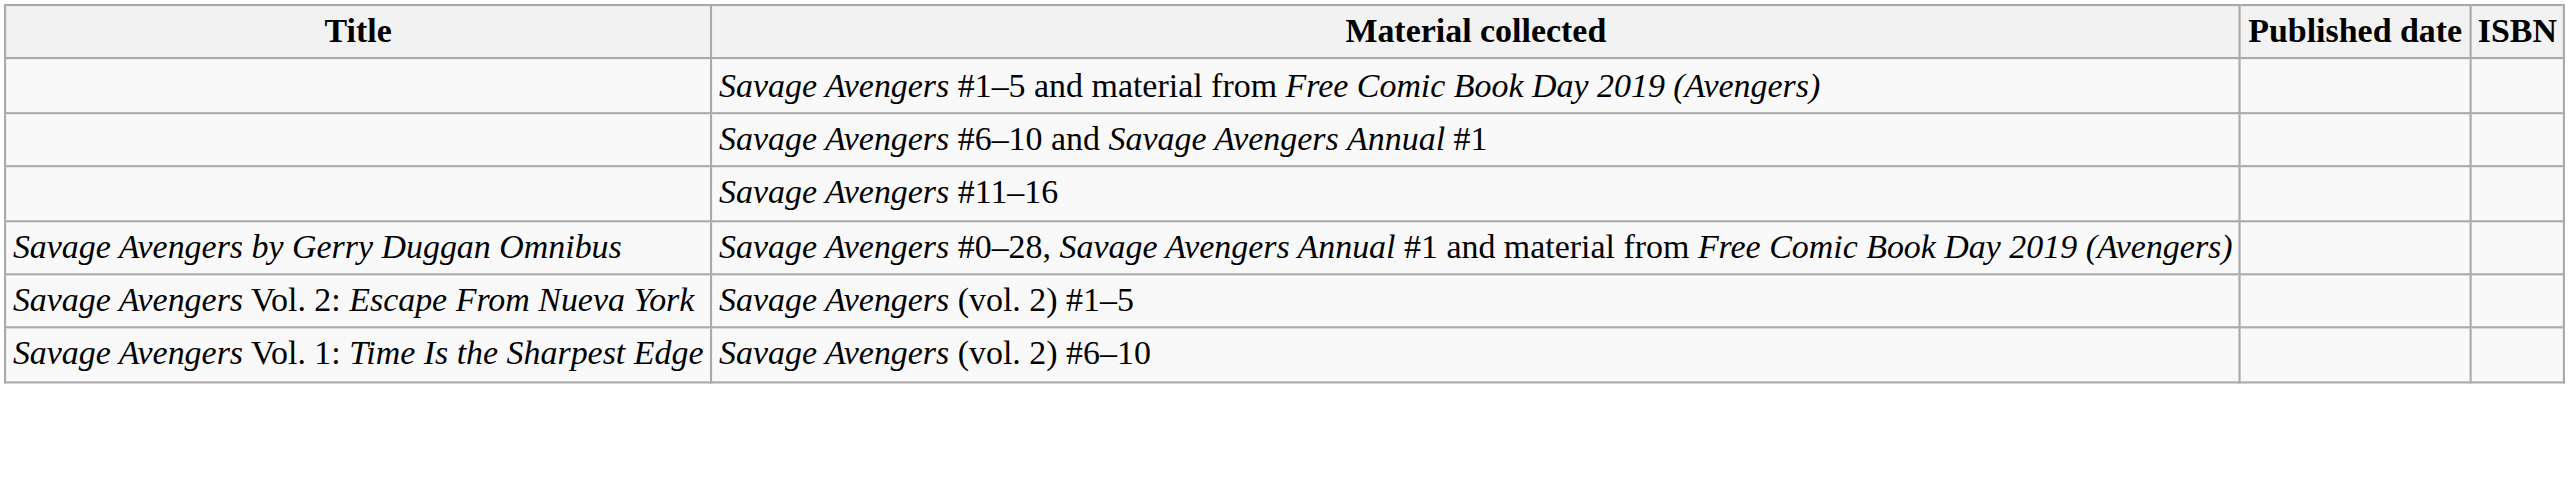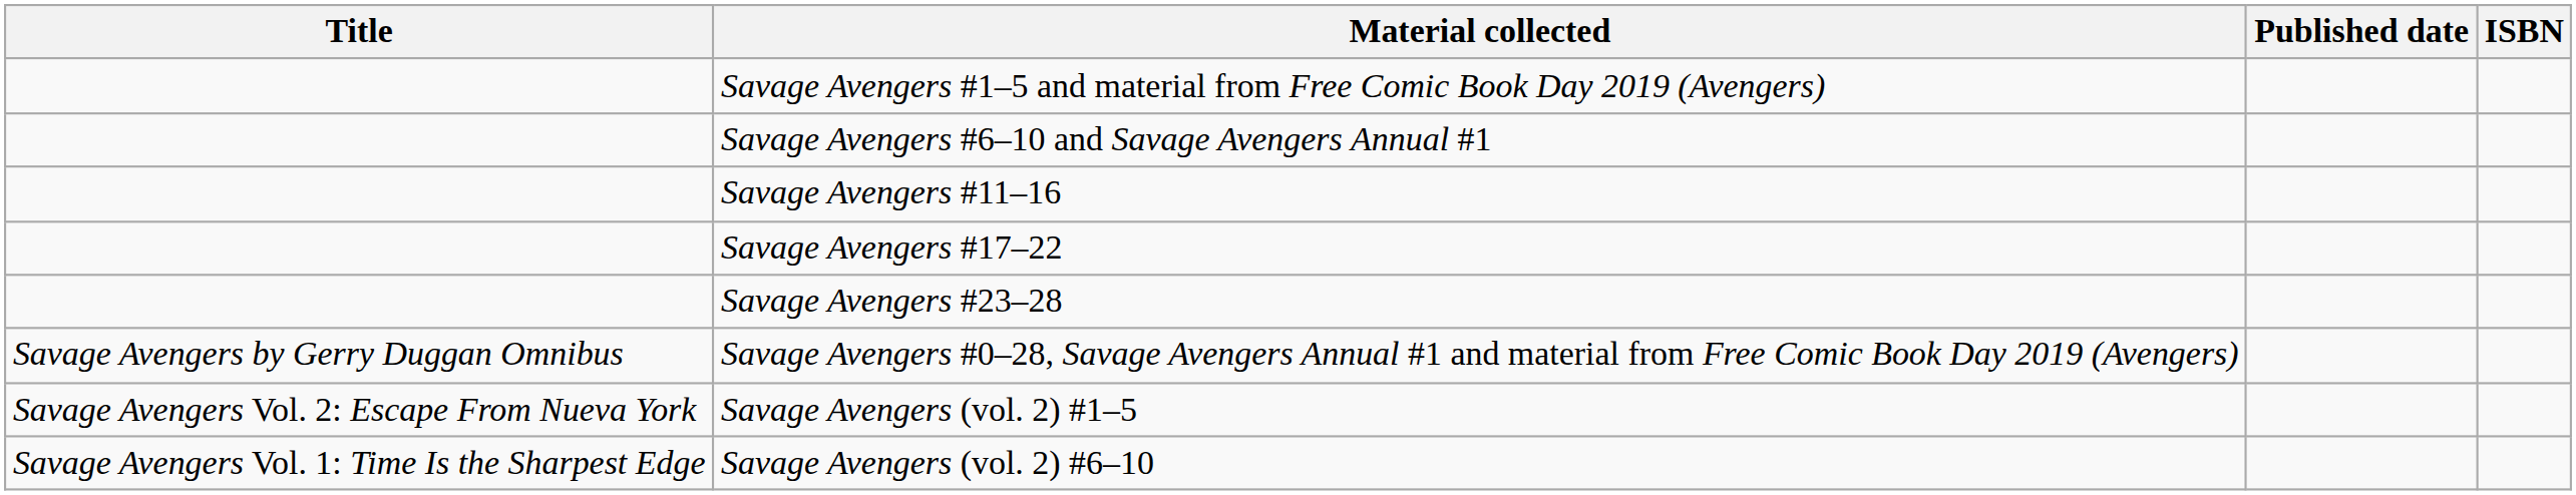+ row: Savage Avengers #17–22
+ row: Savage Avengers #23–28
